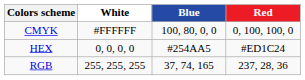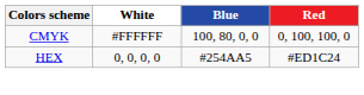- row: RGB | 255, 255, 255 | 37, 74, 165 | 237, 28, 36
